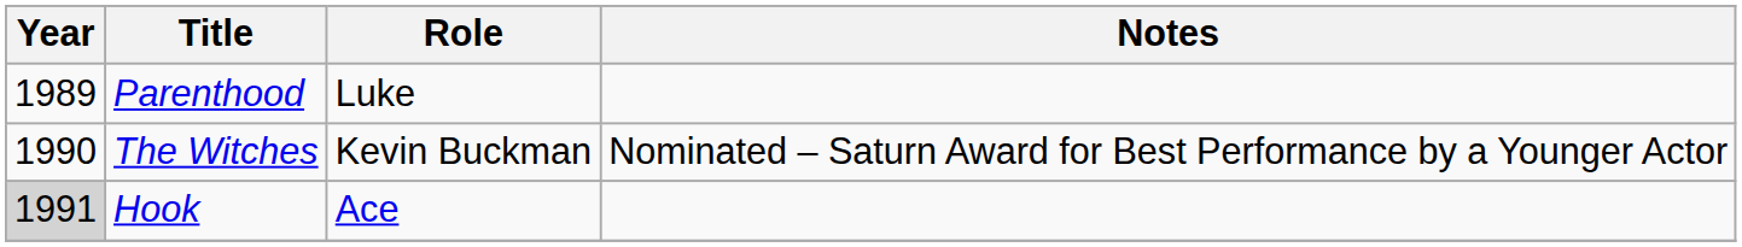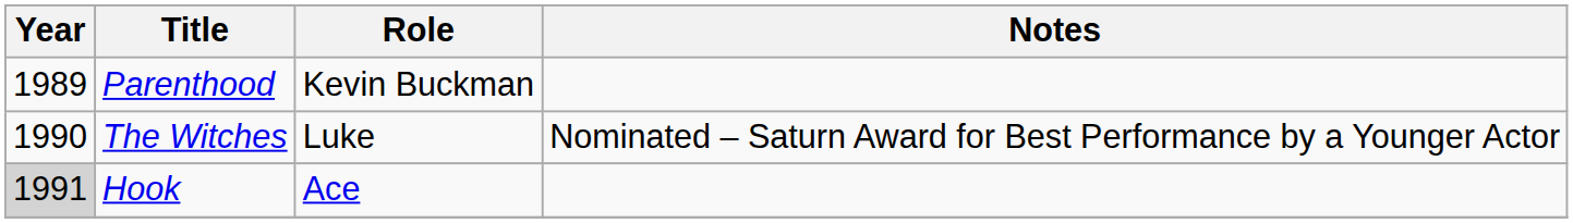Parenthood | Role: Luke -> Kevin Buckman
The Witches | Role: Kevin Buckman -> Luke
